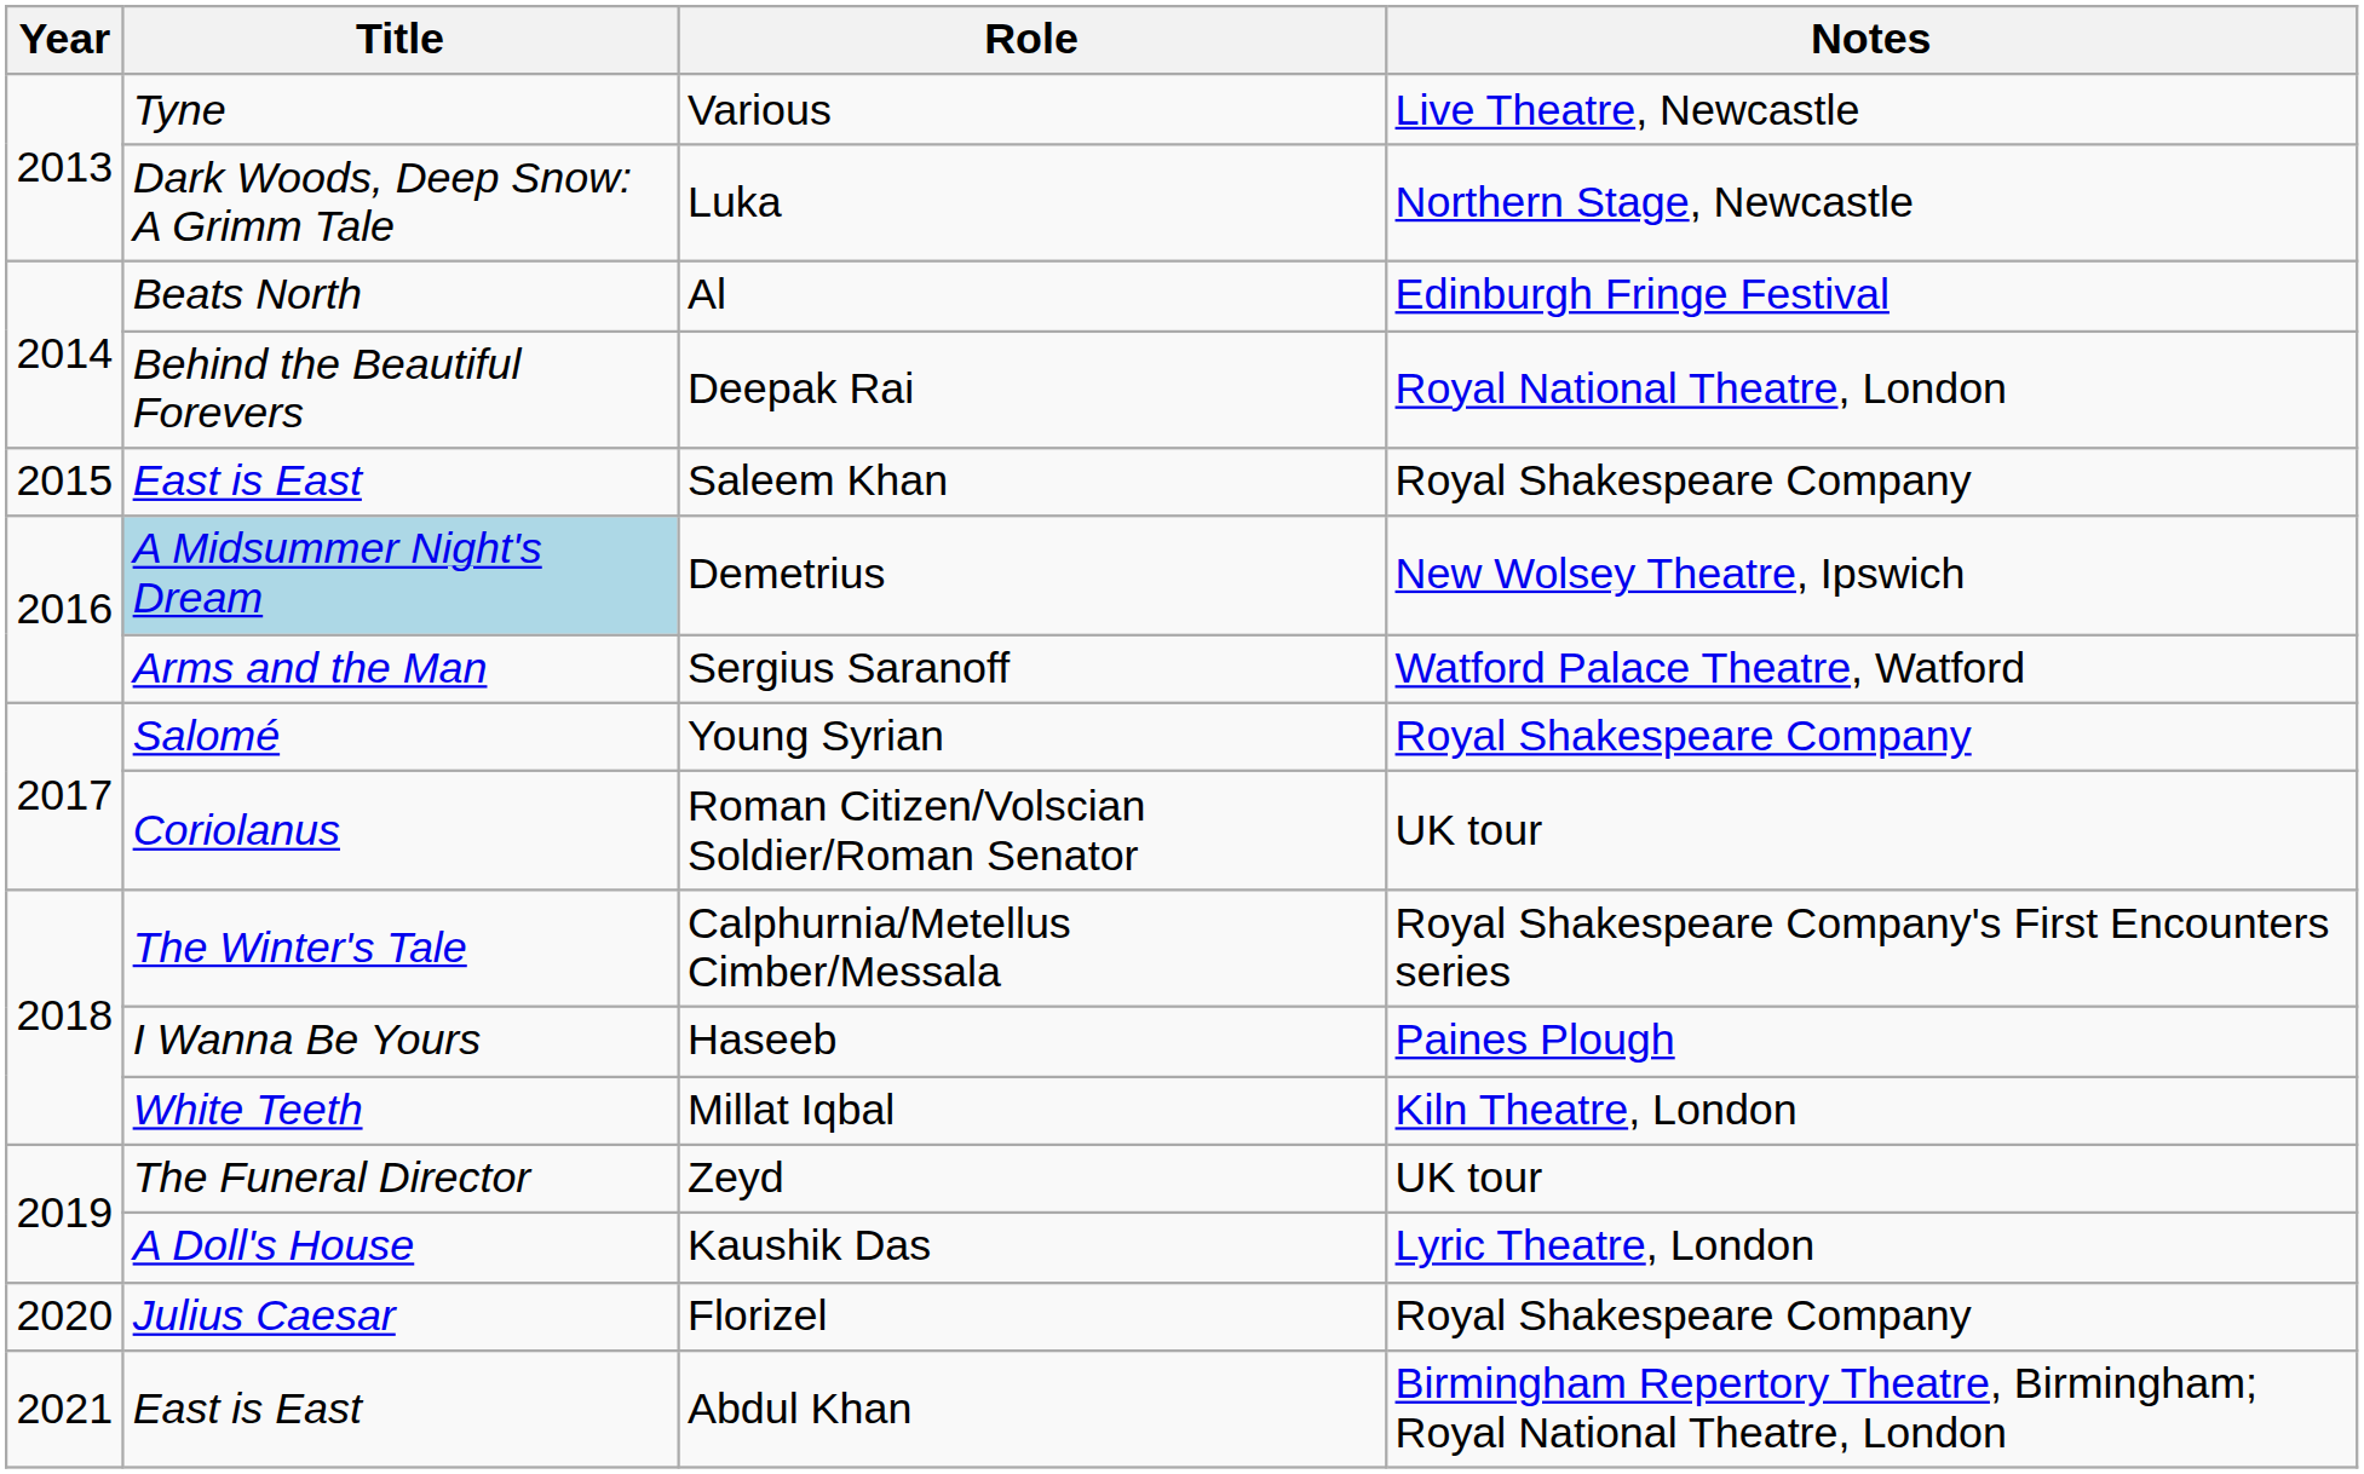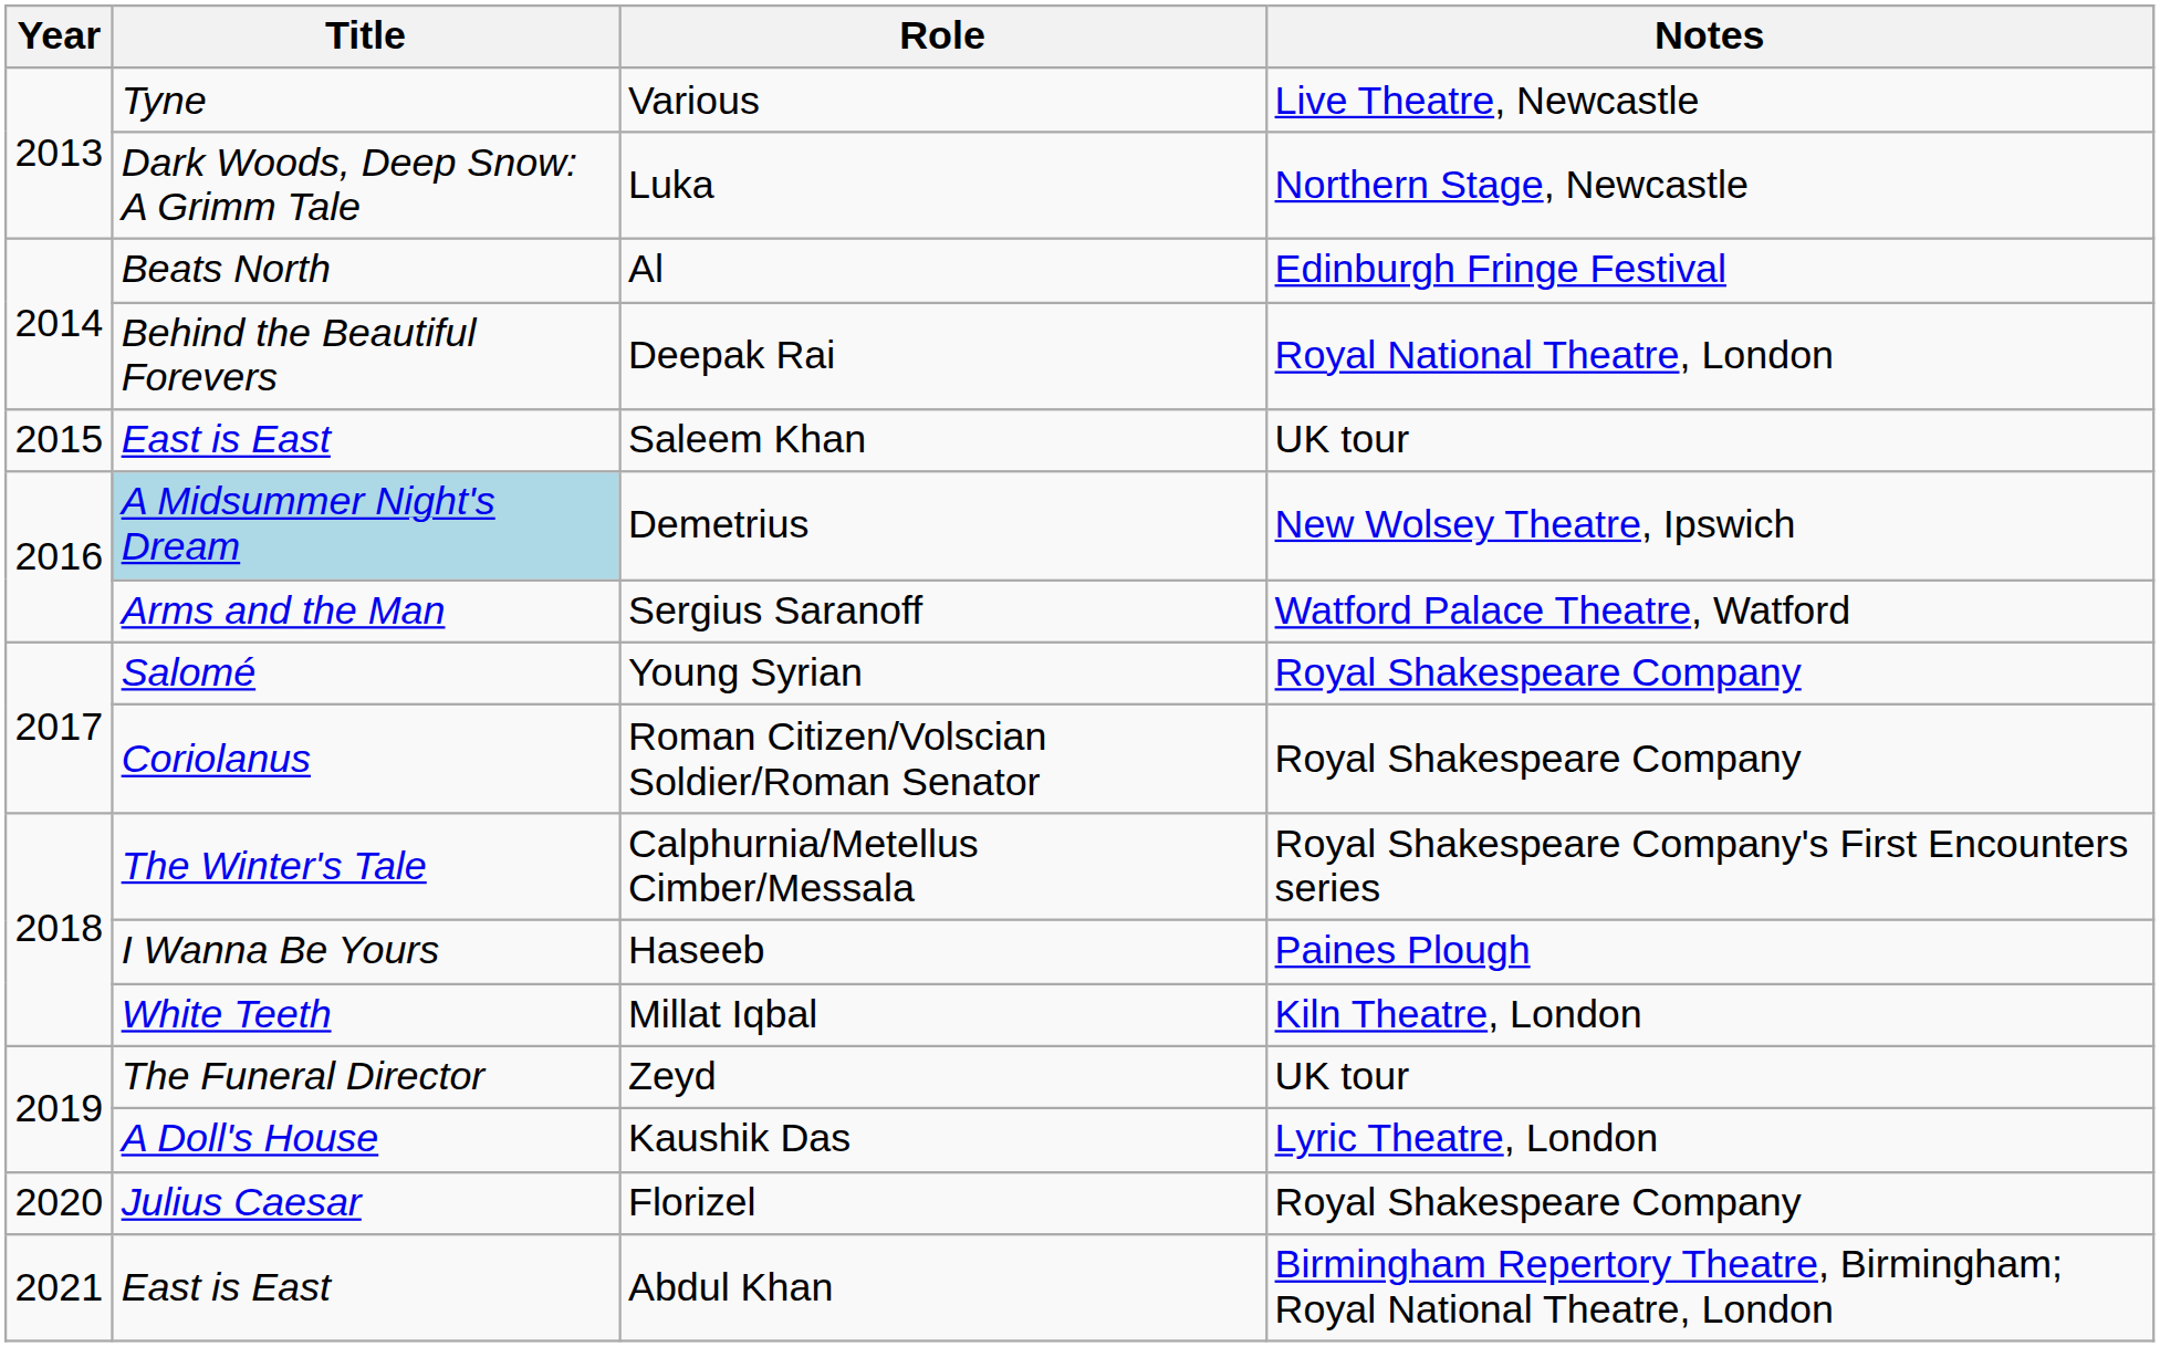Saleem Khan | Notes: Royal Shakespeare Company -> UK tour
Roman Citizen/Volscian Soldier/Roman Senator | Notes: UK tour -> Royal Shakespeare Company
